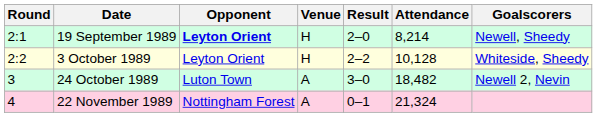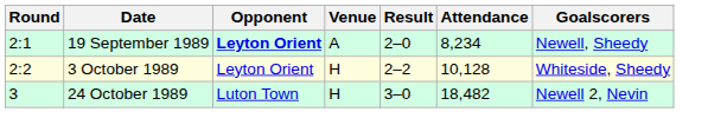19 September 1989 | Venue: H -> A
19 September 1989 | Attendance: 8,214 -> 8,234
24 October 1989 | Venue: A -> H
- row: 4 | 22 November 1989 | Nottingham Forest | A | 0–1 | 21,324
